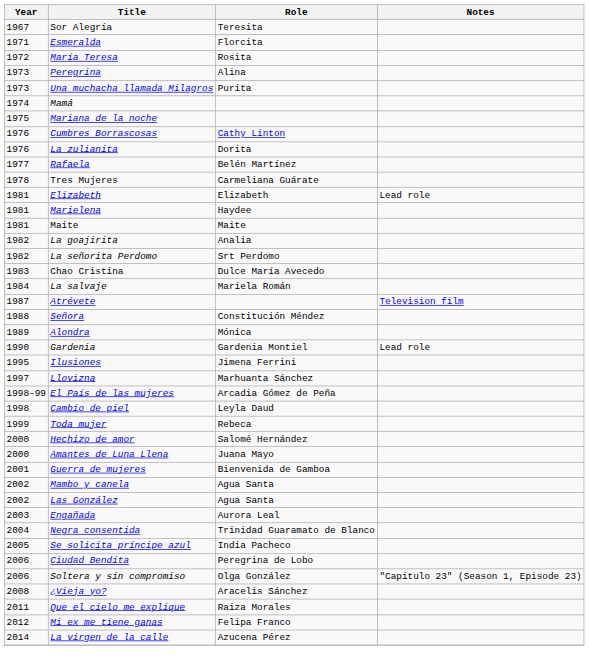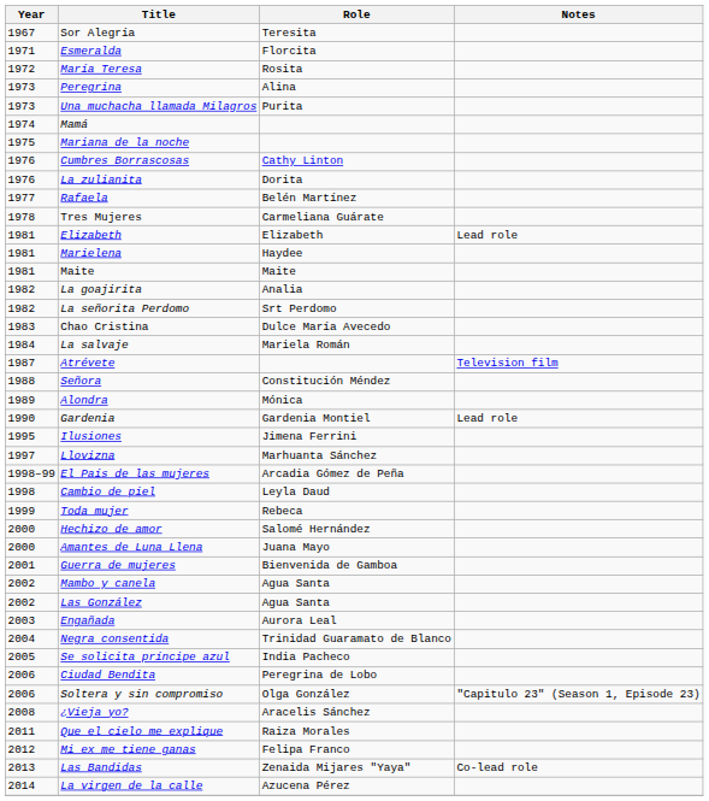+ row: 2013 | Las Bandidas | Zenaida Mijares "Yaya" | Co-lead role
